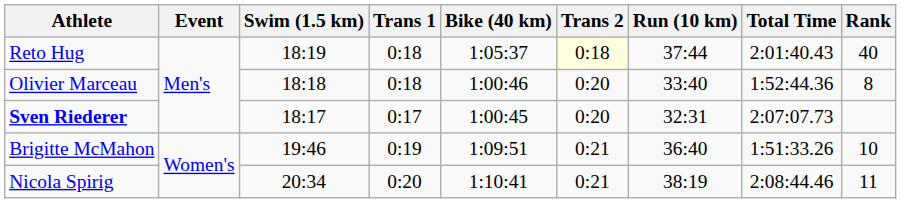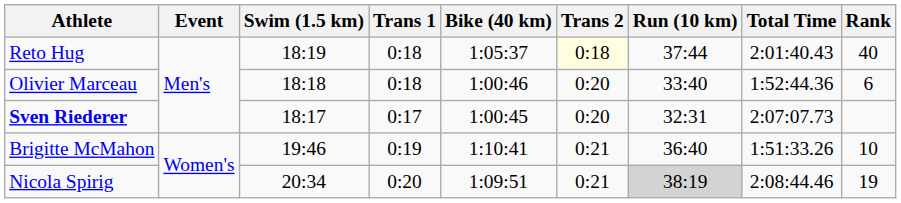Olivier Marceau | Rank: 8 -> 6
Brigitte McMahon | Bike (40 km): 1:09:51 -> 1:10:41
Nicola Spirig | Bike (40 km): 1:10:41 -> 1:09:51
Nicola Spirig | Run (10 km): no background -> lightgrey background
Nicola Spirig | Rank: 11 -> 19
